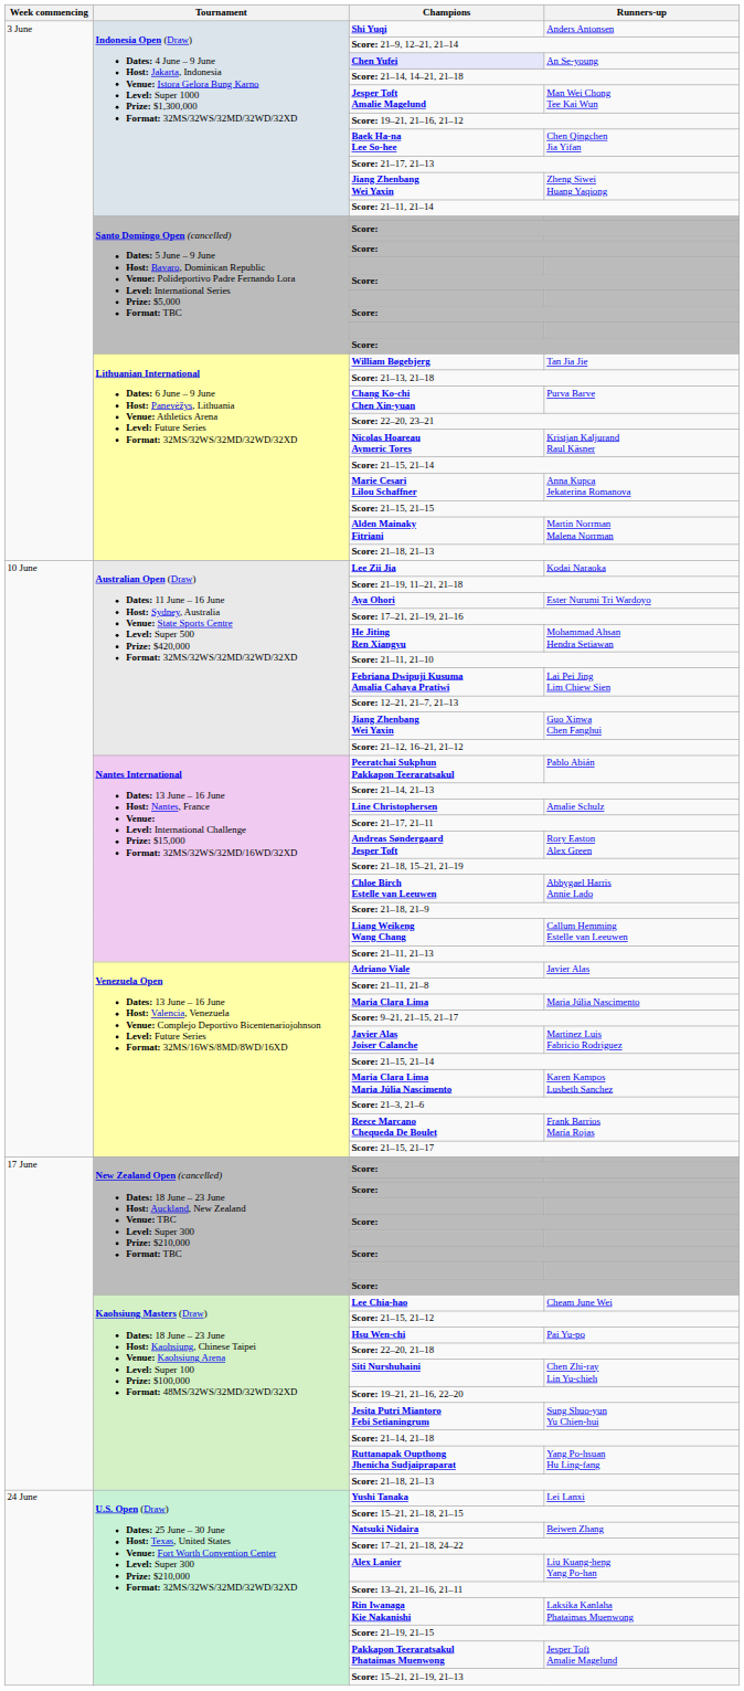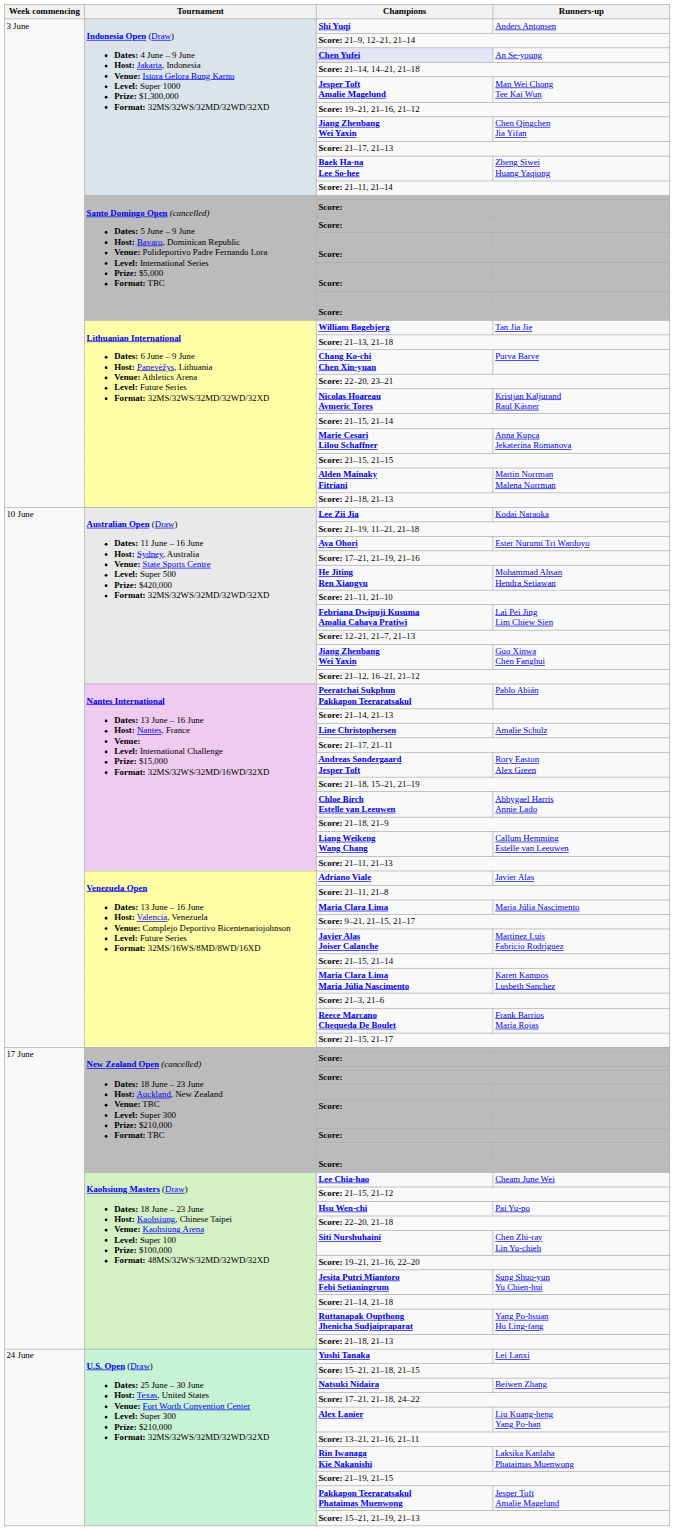Chen Qingchen Jia Yifan | Champions: Baek Ha-na Lee So-hee -> Jiang Zhenbang Wei Yaxin
Zheng Siwei Huang Yaqiong | Champions: Jiang Zhenbang Wei Yaxin -> Baek Ha-na Lee So-hee
